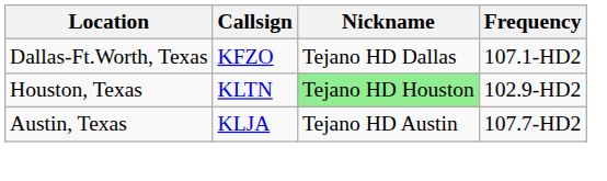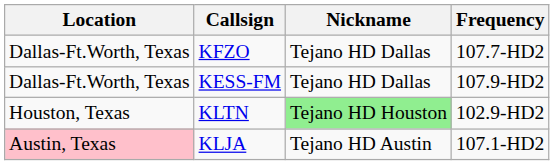KFZO | Frequency: 107.1-HD2 -> 107.7-HD2
+ row: Dallas-Ft.Worth, Texas | KESS-FM | Tejano HD Dallas | 107.9-HD2
KLJA | Location: no background -> pink background
KLJA | Frequency: 107.7-HD2 -> 107.1-HD2
